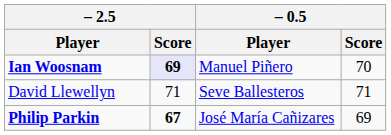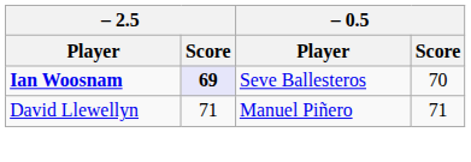Ian Woosnam | – 0.5 / Player: Manuel Piñero -> Seve Ballesteros
David Llewellyn | – 0.5 / Player: Seve Ballesteros -> Manuel Piñero
- row: Philip Parkin | 67 | José María Cañizares | 69
